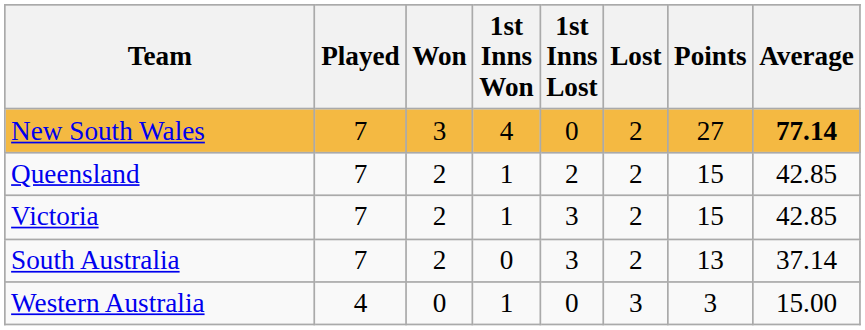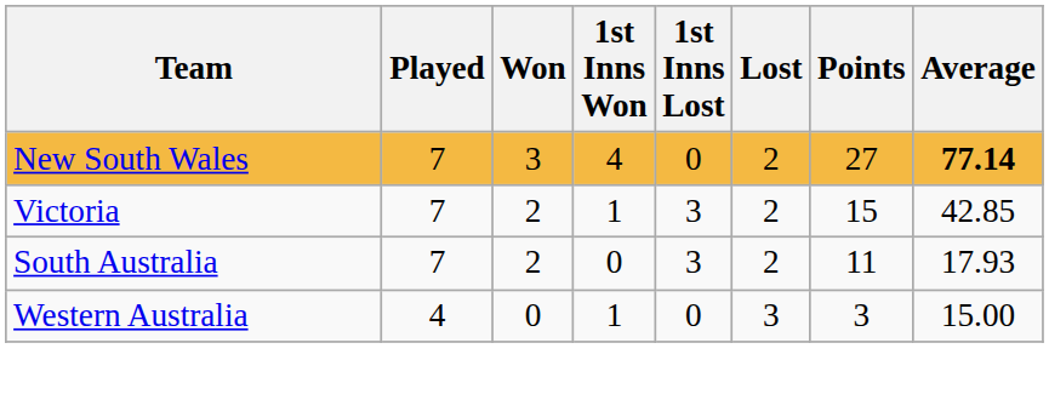- row: Queensland | 7 | 2 | 1 | 2 | 2 | 15 | 42.85
South Australia | Points: 13 -> 11
South Australia | Average: 37.14 -> 17.93
